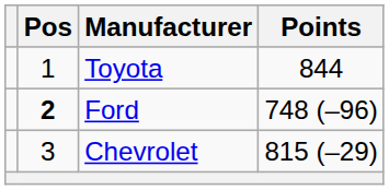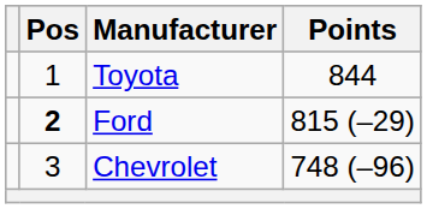Ford | Points: 748 (–96) -> 815 (–29)
Chevrolet | Points: 815 (–29) -> 748 (–96)
